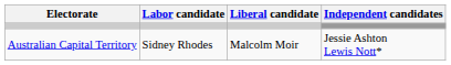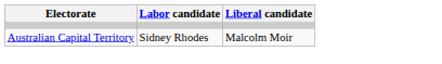- column: Independent candidates | Jessie Ashton Lewis Nott*
